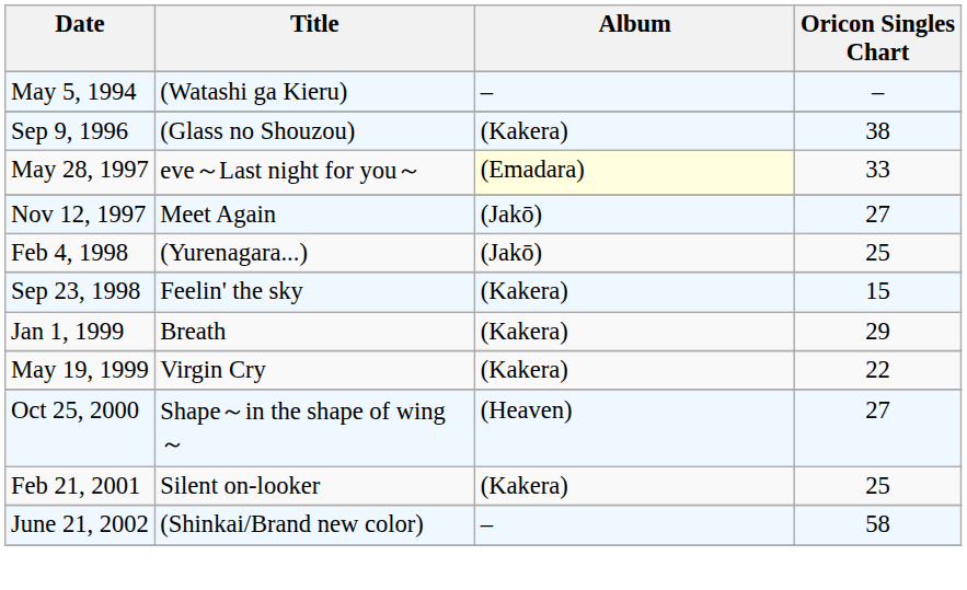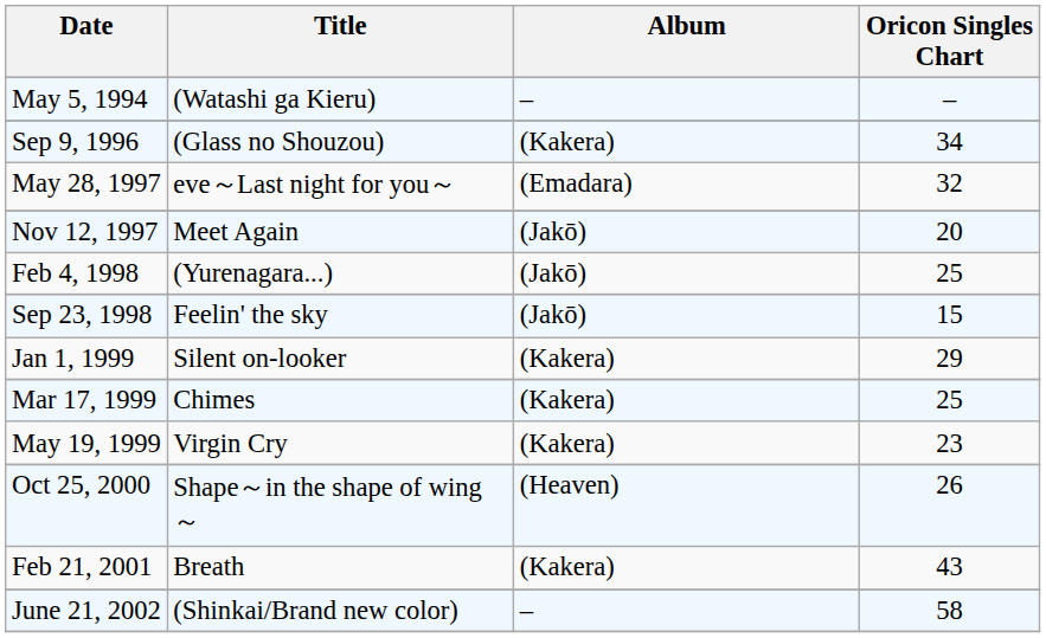Sep 9, 1996 | Oricon Singles Chart: 38 -> 34
May 28, 1997 | Album: lightyellow background -> no background
May 28, 1997 | Oricon Singles Chart: 33 -> 32
Nov 12, 1997 | Oricon Singles Chart: 27 -> 20
Sep 23, 1998 | Album: (Kakera) -> (Jakō)
Jan 1, 1999 | Title: Breath -> Silent on-looker
+ row: Mar 17, 1999 | Chimes | (Kakera) | 25
May 19, 1999 | Oricon Singles Chart: 22 -> 23
Oct 25, 2000 | Oricon Singles Chart: 27 -> 26
Feb 21, 2001 | Title: Silent on-looker -> Breath
Feb 21, 2001 | Oricon Singles Chart: 25 -> 43
